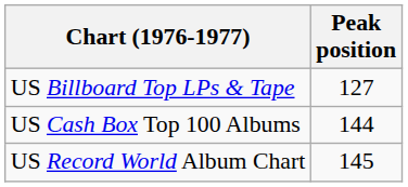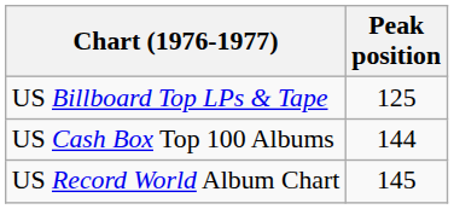US Billboard Top LPs & Tape | Peak position: 127 -> 125
